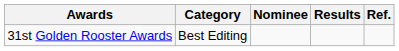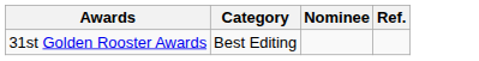- column: Results
